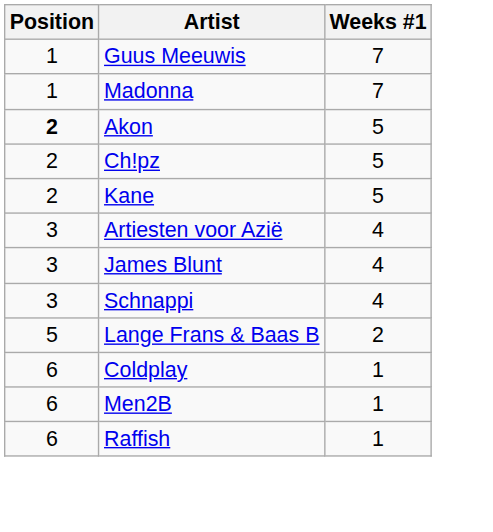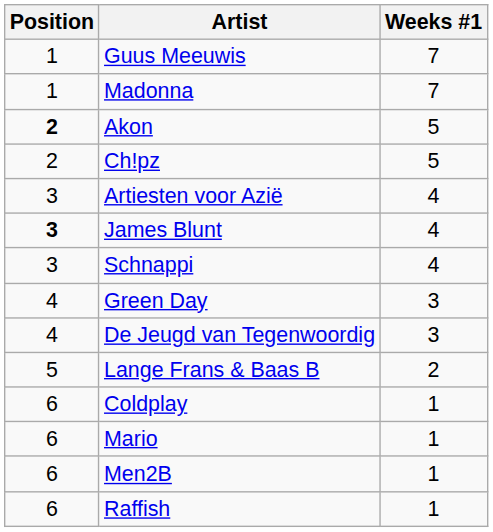- row: 2 | Kane | 5
James Blunt | Position: normal -> bold
+ row: 4 | Green Day | 3
+ row: 4 | De Jeugd van Tegenwoordig | 3
+ row: 6 | Mario | 1
